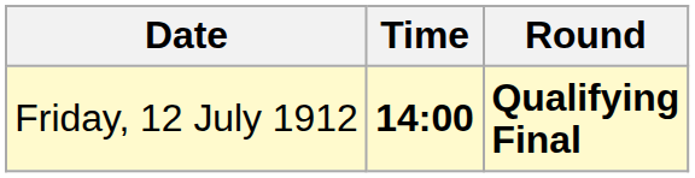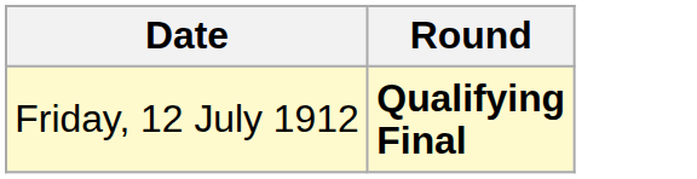- column: Time | 14:00
